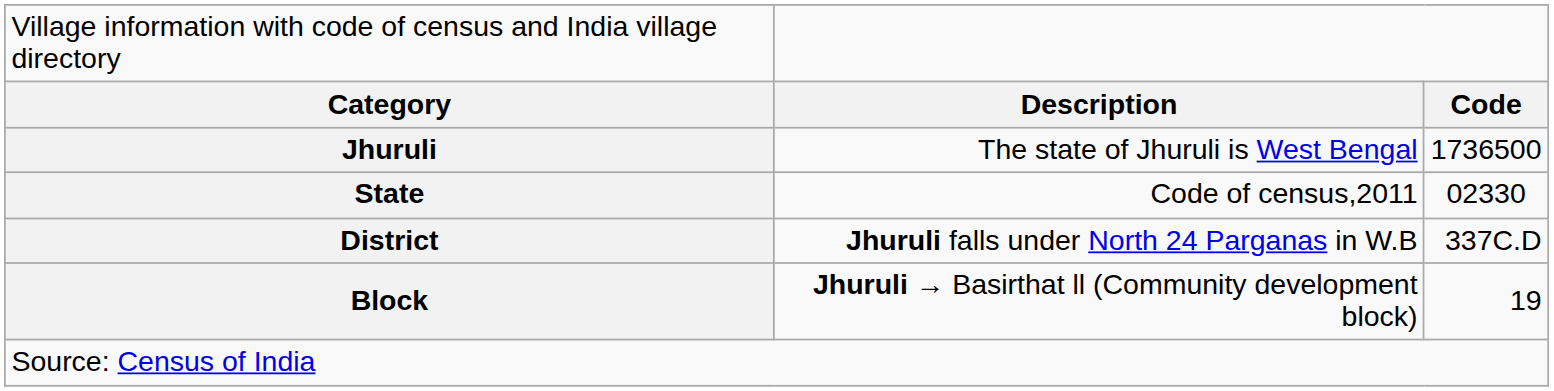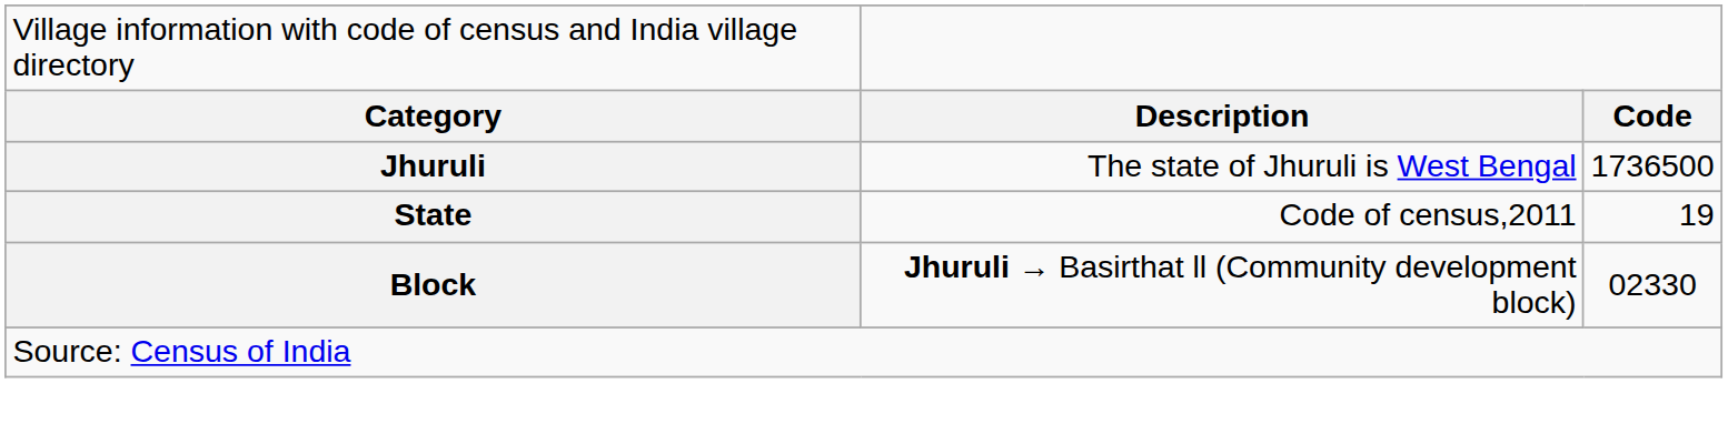State | column 3: 02330 -> 19
- row: District | Jhuruli falls under North 24 Parganas in W.B | 337C.D
Block | column 3: 19 -> 02330
